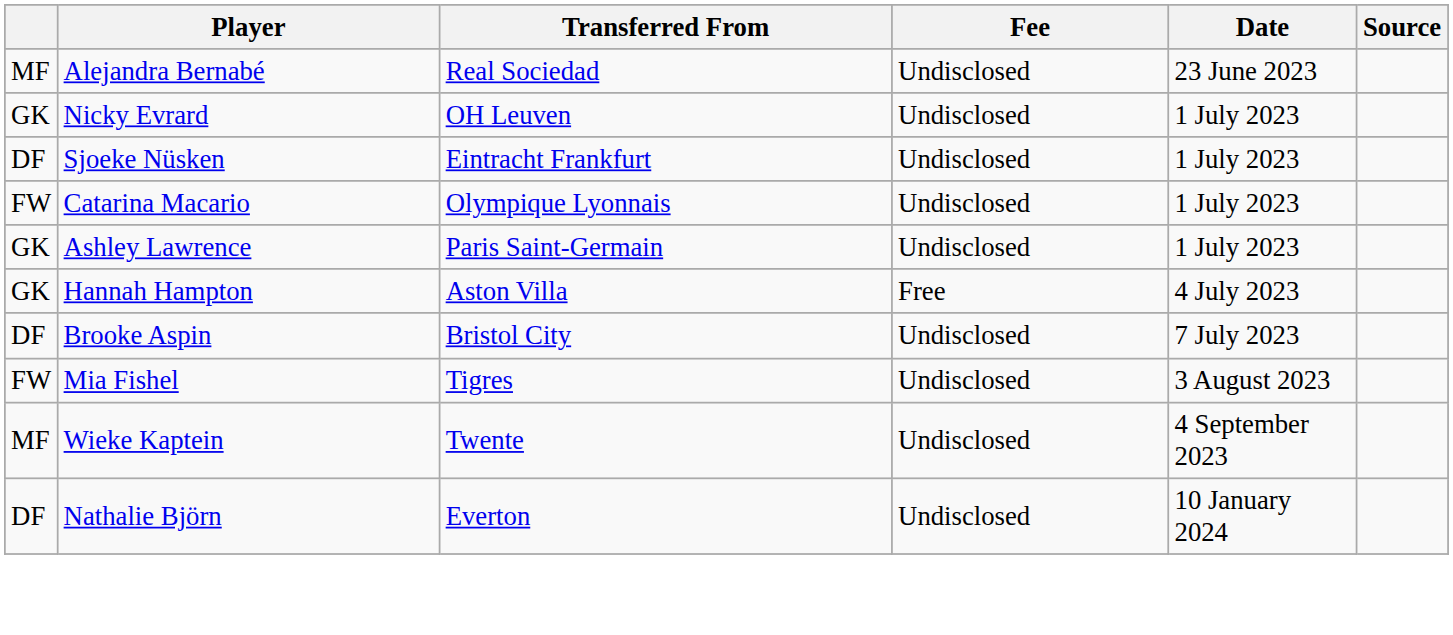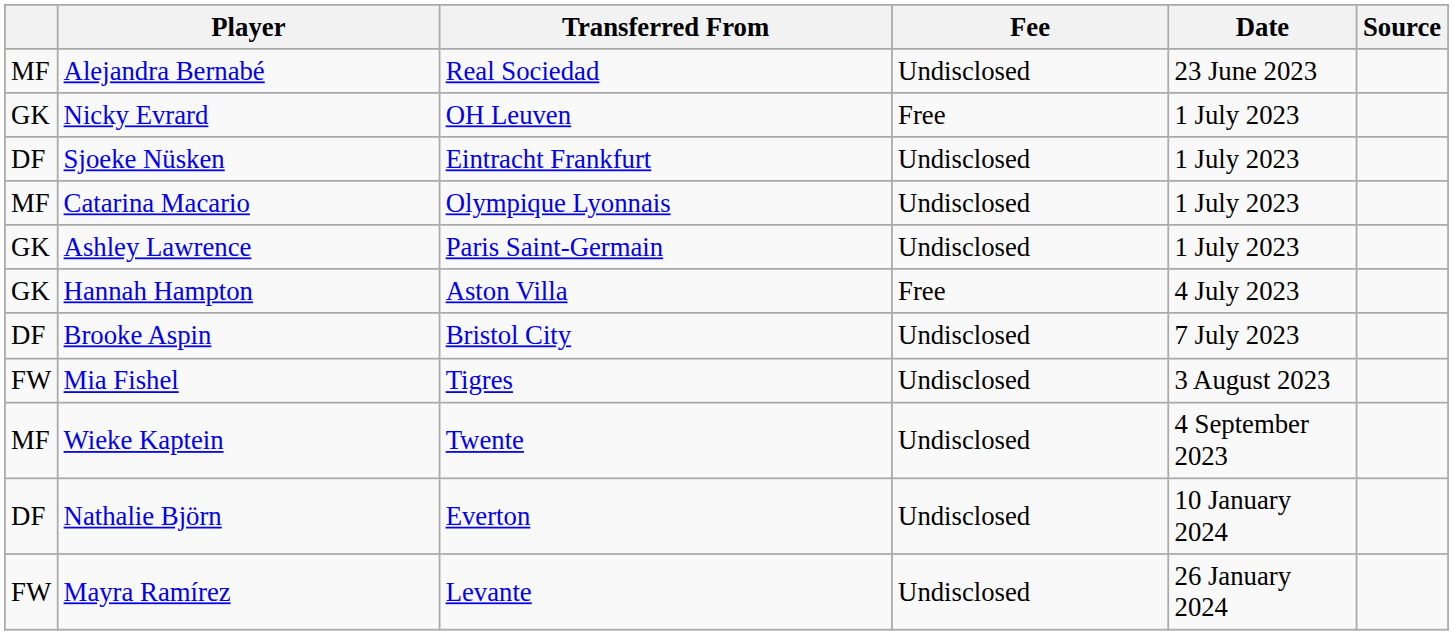Nicky Evrard | Fee: Undisclosed -> Free
Catarina Macario | column 1: FW -> MF
+ row: FW | Mayra Ramírez | Levante | Undisclosed | 26 January 2024
